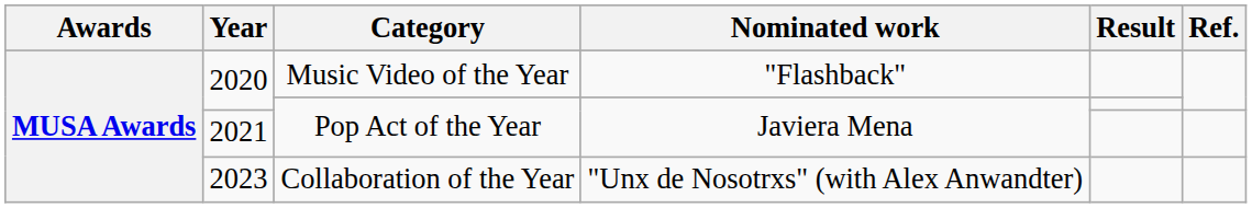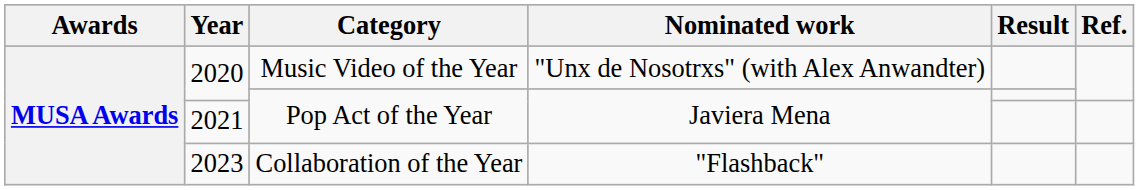2020 / Music Video of the Year | Nominated work: "Flashback" -> "Unx de Nosotrxs" (with Alex Anwandter)
2023 | Nominated work: "Unx de Nosotrxs" (with Alex Anwandter) -> "Flashback"
